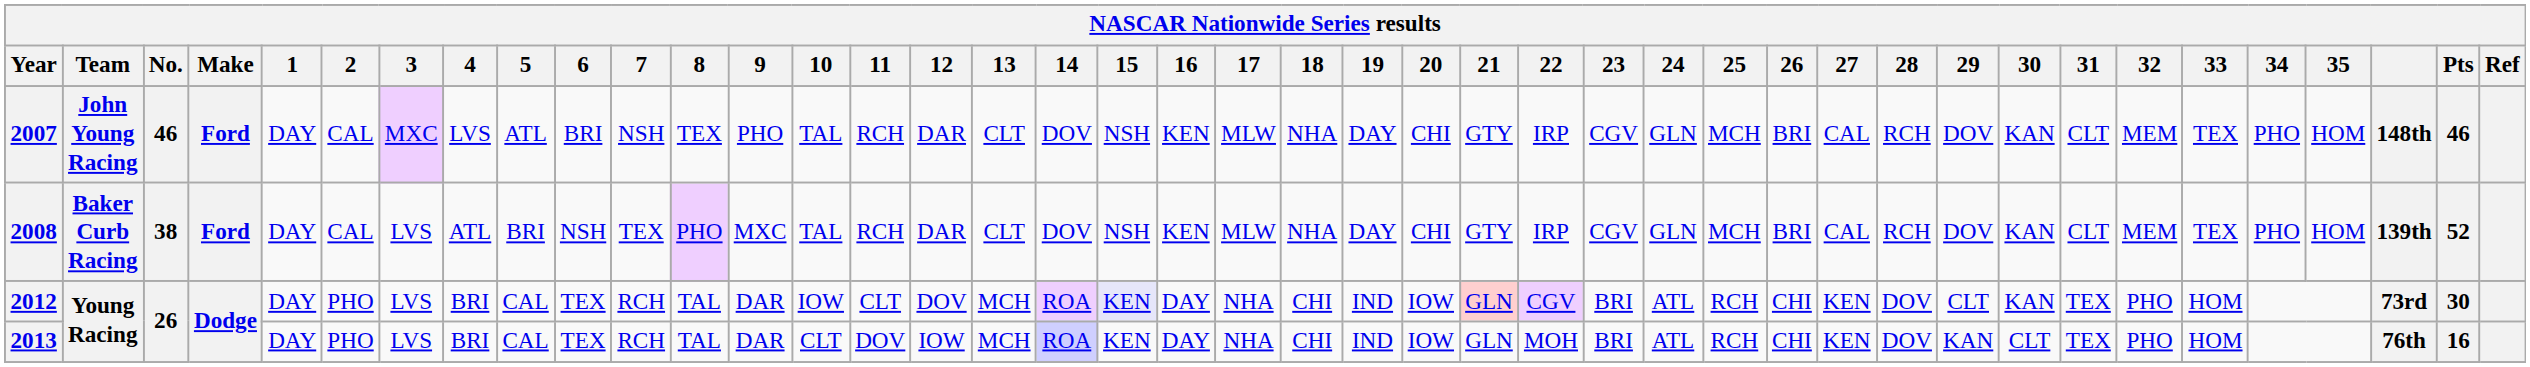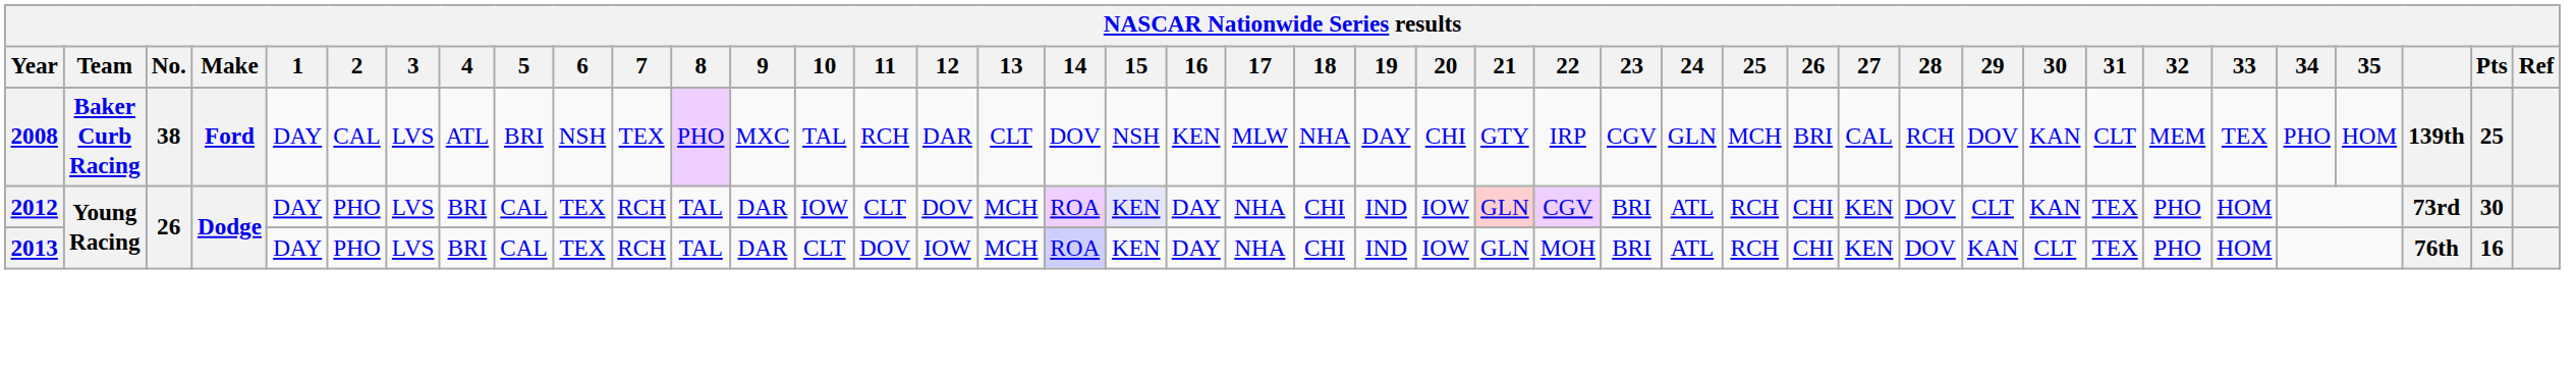- row: 2007 | John Young Racing | 46 | Ford | DAY | CAL | MXC | LVS | ATL | BRI | NSH | TEX | PHO | TAL | RCH | DAR | CLT | DOV | NSH | KEN | MLW | NHA | DAY | CHI | GTY | IRP | CGV | GLN | MCH | BRI | CAL | RCH | DOV | KAN | CLT | MEM | TEX | PHO | HOM | 148th | 46
2008 | Pts: 52 -> 25
